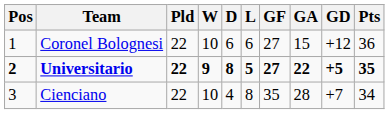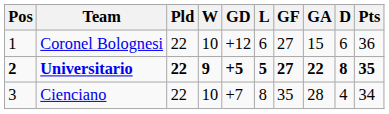columns swapped: D <-> GD
